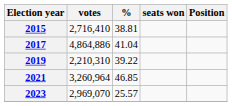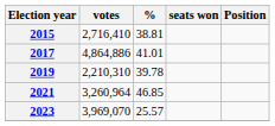2017 | %: 41.04 -> 41.01
2019 | %: 39.22 -> 39.78
2023 | votes: 2,969,070 -> 3,969,070
